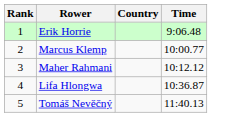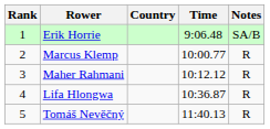+ column: Notes | SA/B | R | R | R | R
